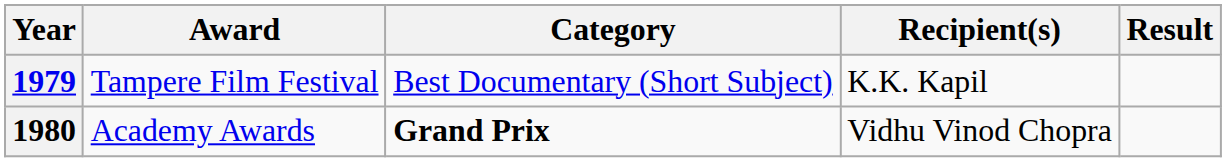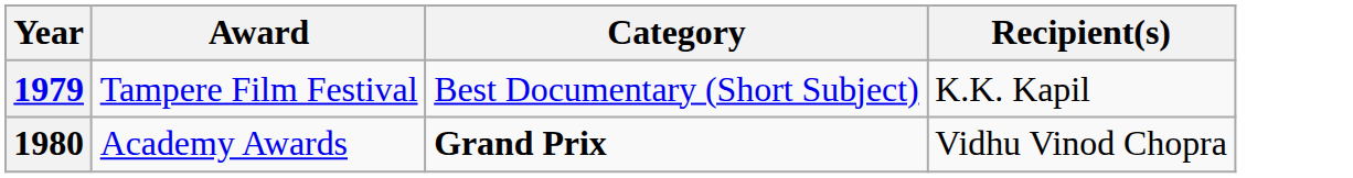- column: Result
